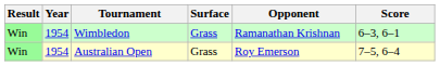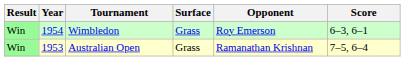Wimbledon | Opponent: Ramanathan Krishnan -> Roy Emerson
Australian Open | Year: 1954 -> 1953
Australian Open | Opponent: Roy Emerson -> Ramanathan Krishnan
